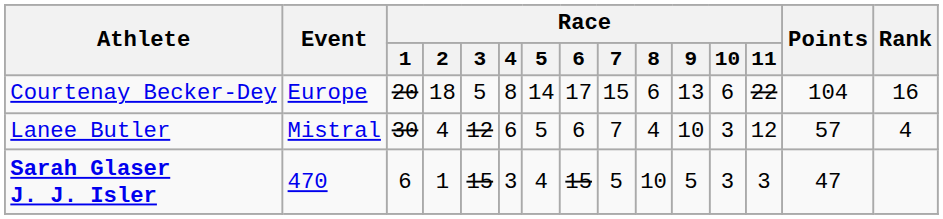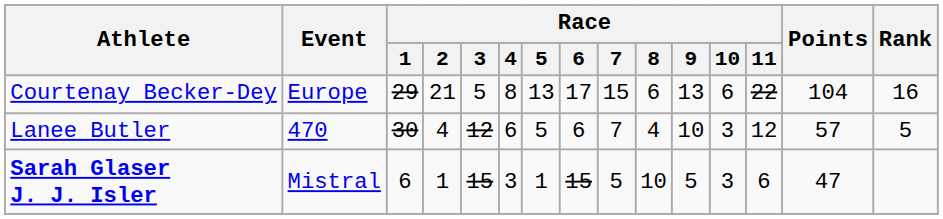Courtenay Becker-Dey | Race / 1: 20 -> 29
Courtenay Becker-Dey | Race / 2: 18 -> 21
Courtenay Becker-Dey | Race / 5: 14 -> 13
Lanee Butler | Event: Mistral -> 470
Lanee Butler | Rank: 4 -> 5
Sarah Glaser J. J. Isler | Event: 470 -> Mistral
Sarah Glaser J. J. Isler | Race / 5: 4 -> 1
Sarah Glaser J. J. Isler | Race / 11: 3 -> 6
